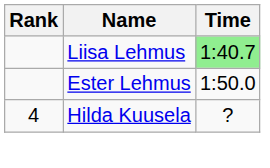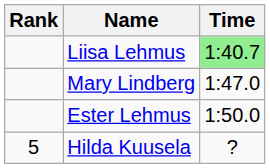+ row: Mary Lindberg | 1:47.0
Hilda Kuusela | Rank: 4 -> 5
